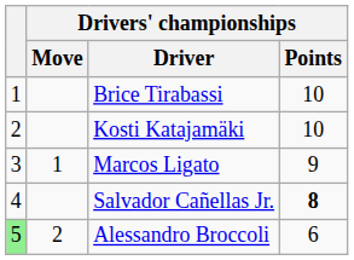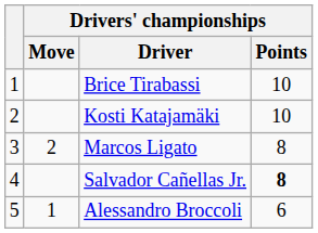Marcos Ligato | Drivers' championships / Move: 1 -> 2
Marcos Ligato | Drivers' championships / Points: 9 -> 8
Alessandro Broccoli | column 1: lightgreen background -> no background
Alessandro Broccoli | Drivers' championships / Move: 2 -> 1
